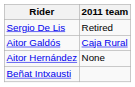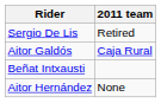rows swapped: Aitor Hernández <-> Beñat Intxausti
